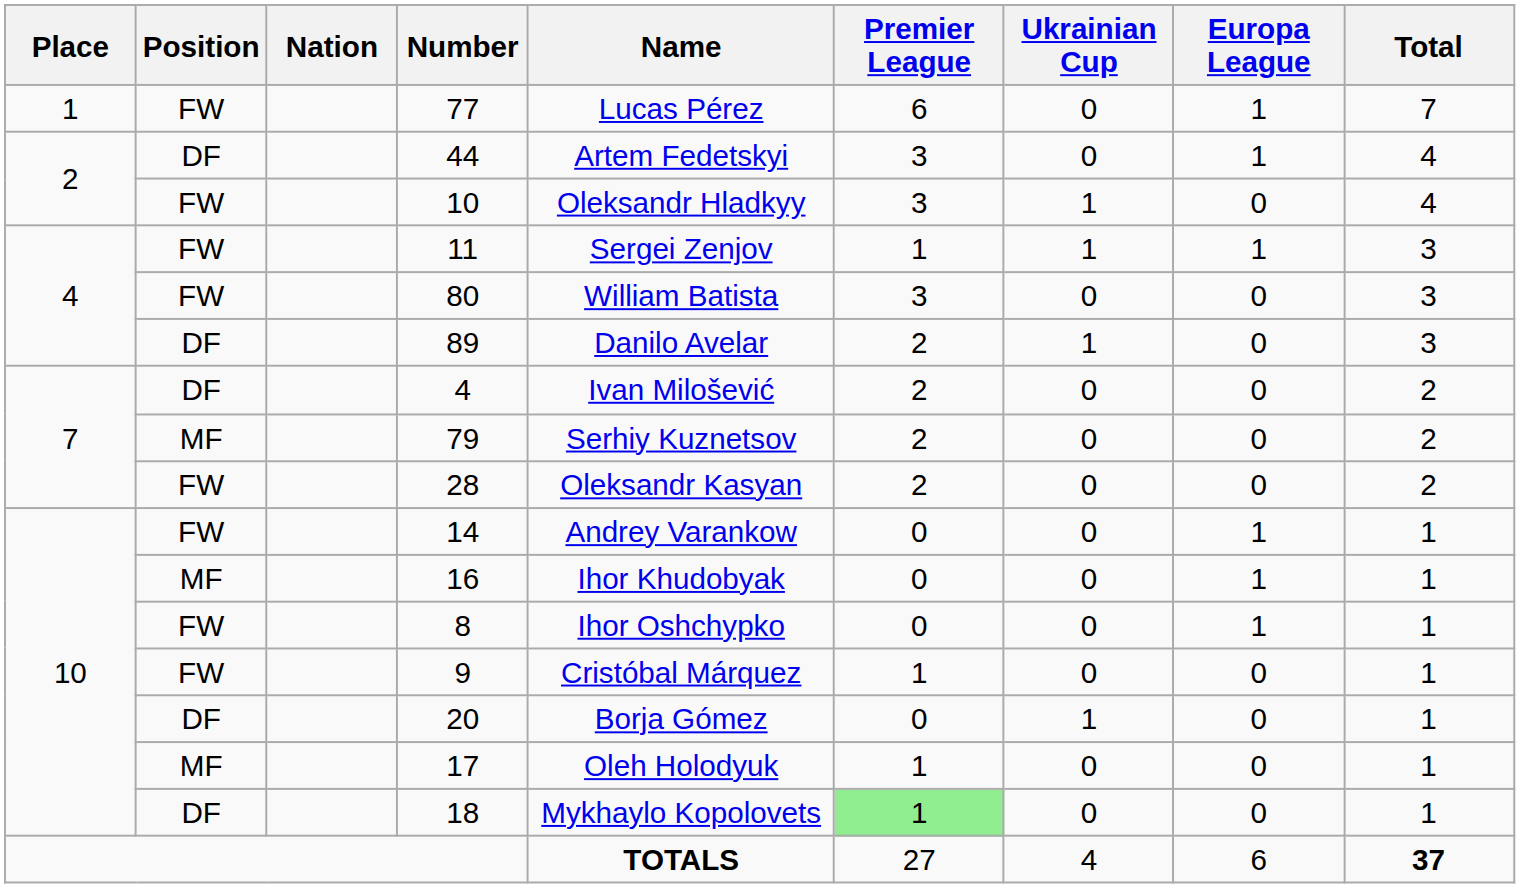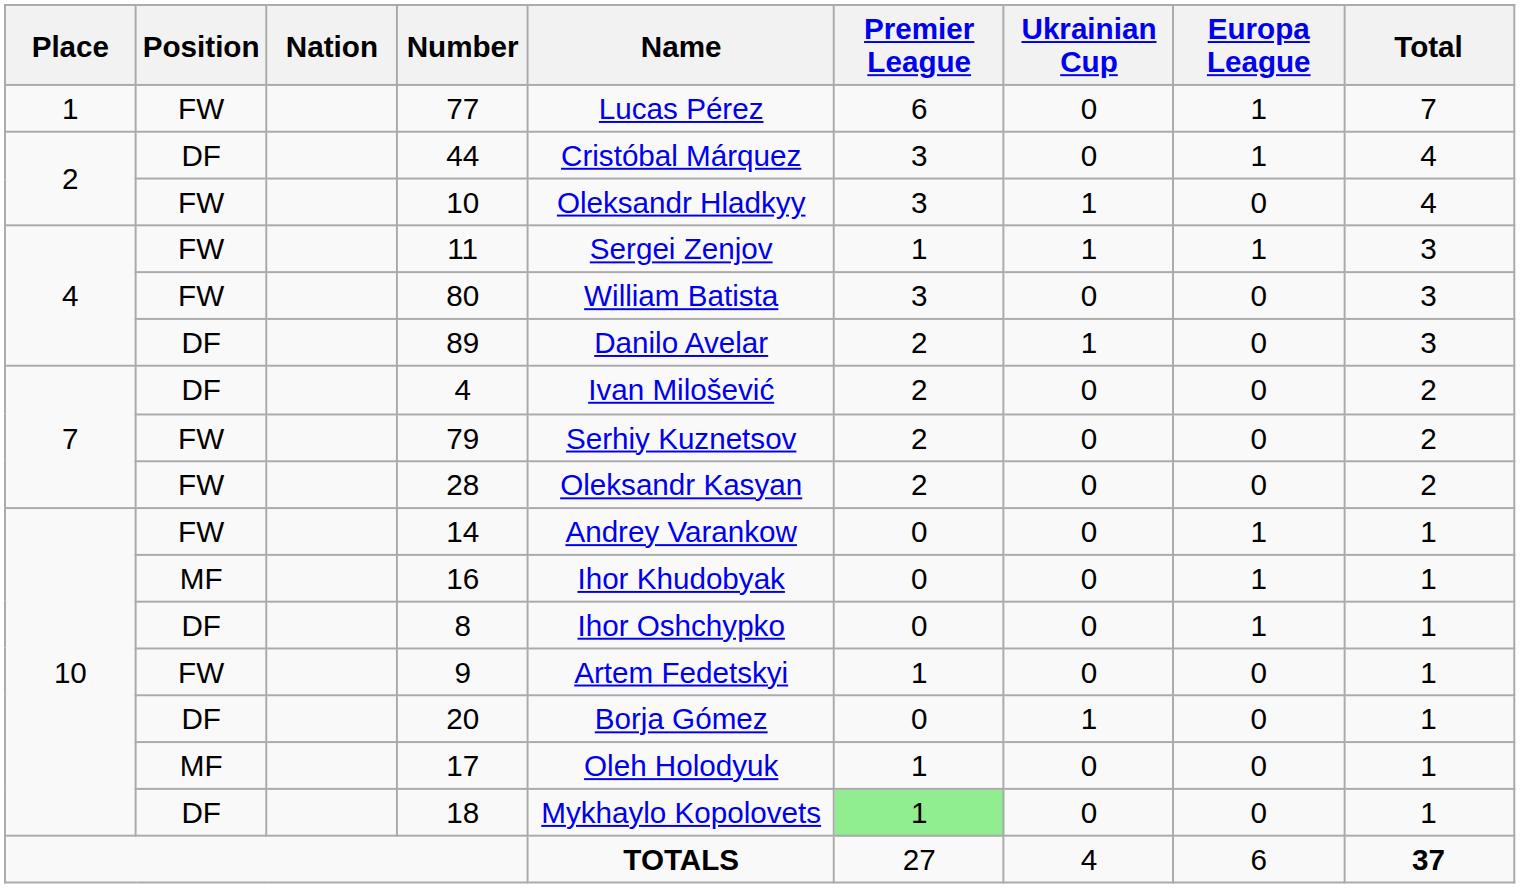44 | Name: Artem Fedetskyi -> Cristóbal Márquez
79 | Position: MF -> FW
8 | Position: FW -> DF
9 | Name: Cristóbal Márquez -> Artem Fedetskyi
